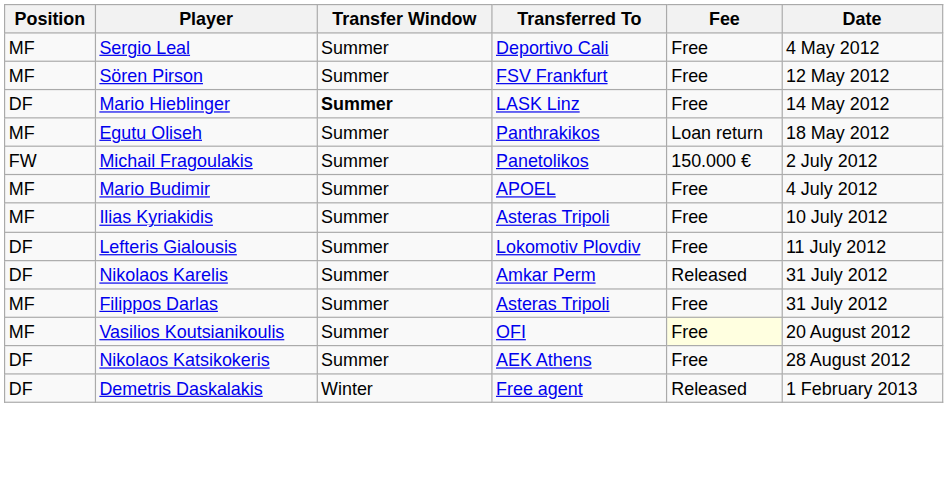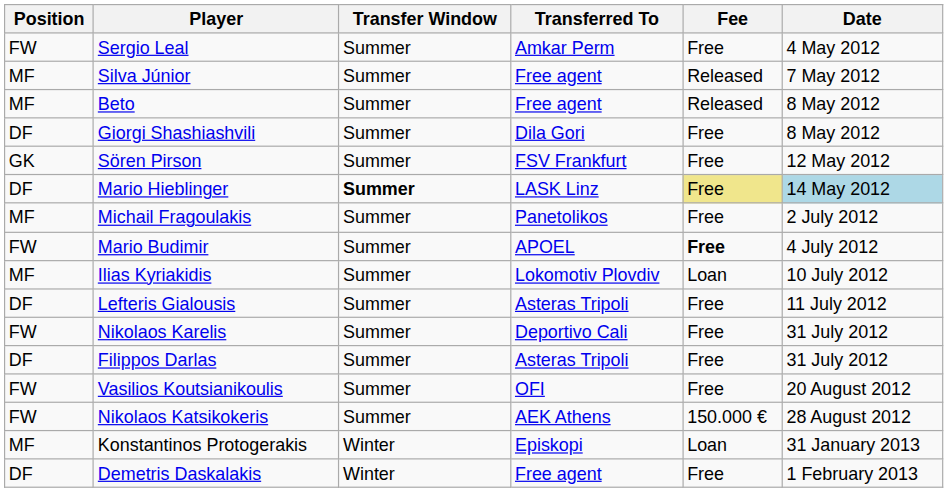Sergio Leal | Position: MF -> FW
Sergio Leal | Transferred To: Deportivo Cali -> Amkar Perm
+ row: MF | Silva Júnior | Summer | Free agent | Released | 7 May 2012
+ row: MF | Beto | Summer | Free agent | Released | 8 May 2012
+ row: DF | Giorgi Shashiashvili | Summer | Dila Gori | Free | 8 May 2012
Sören Pirson | Position: MF -> GK
Mario Hieblinger | Fee: no background -> khaki background
Mario Hieblinger | Date: no background -> lightblue background
- row: MF | Egutu Oliseh | Summer | Panthrakikos | Loan return | 18 May 2012
Michail Fragoulakis | Position: FW -> MF
Michail Fragoulakis | Fee: 150.000 € -> Free
Mario Budimir | Position: MF -> FW
Mario Budimir | Fee: normal -> bold
Ilias Kyriakidis | Transferred To: Asteras Tripoli -> Lokomotiv Plovdiv
Ilias Kyriakidis | Fee: Free -> Loan
Lefteris Gialousis | Transferred To: Lokomotiv Plovdiv -> Asteras Tripoli
Nikolaos Karelis | Position: DF -> FW
Nikolaos Karelis | Transferred To: Amkar Perm -> Deportivo Cali
Nikolaos Karelis | Fee: Released -> Free
Filippos Darlas | Position: MF -> DF
Vasilios Koutsianikoulis | Position: MF -> FW
Vasilios Koutsianikoulis | Fee: lightyellow background -> no background
Nikolaos Katsikokeris | Position: DF -> FW
Nikolaos Katsikokeris | Fee: Free -> 150.000 €
+ row: MF | Konstantinos Protogerakis | Winter | Episkopi | Loan | 31 January 2013
Demetris Daskalakis | Fee: Released -> Free
